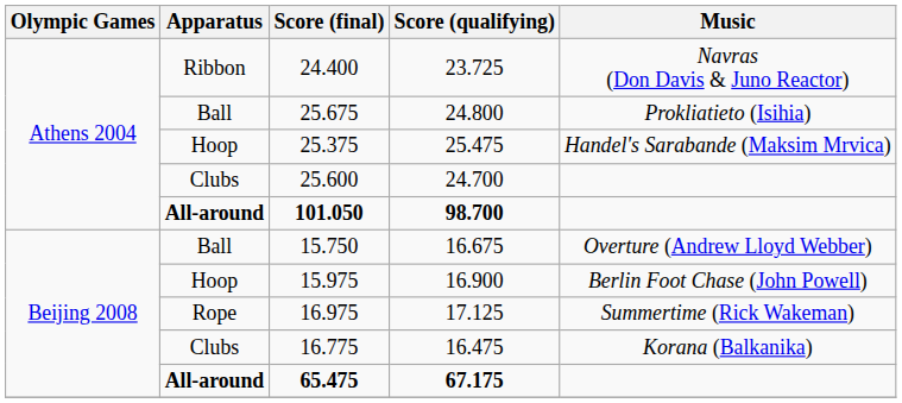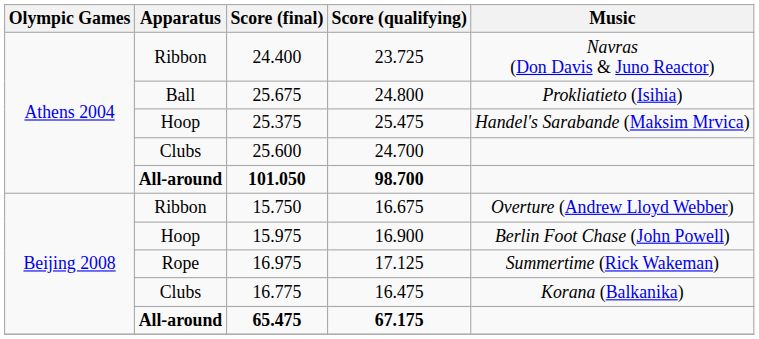15.750 | Apparatus: Ball -> Ribbon
